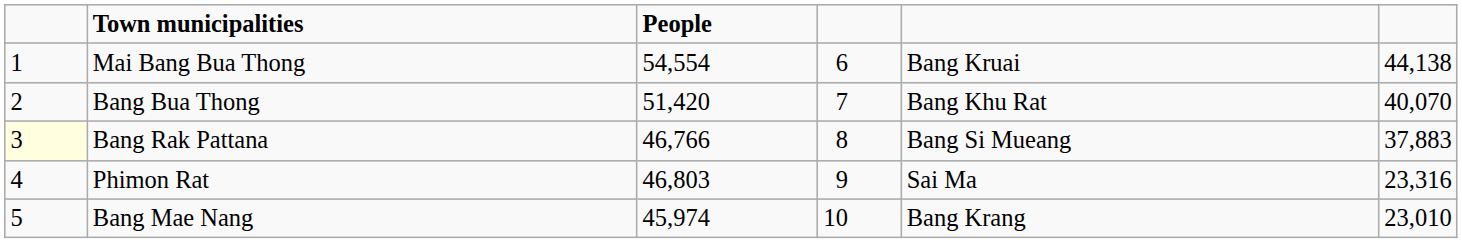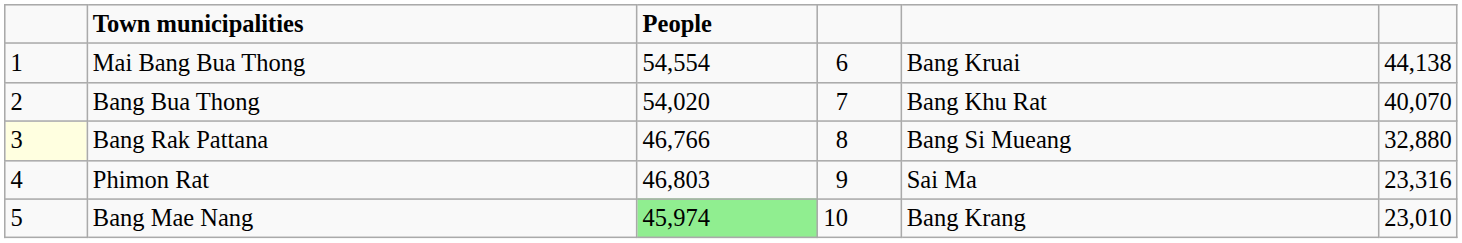Bang Bua Thong | People: 51,420 -> 54,020
Bang Rak Pattana | column 6: 37,883 -> 32,880
Bang Mae Nang | People: no background -> lightgreen background
